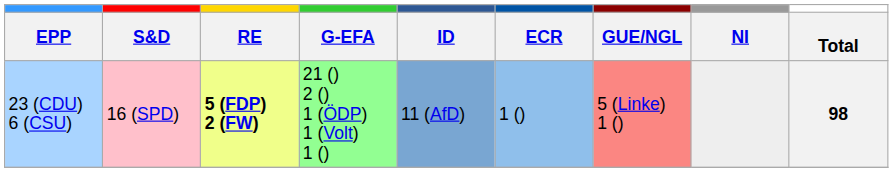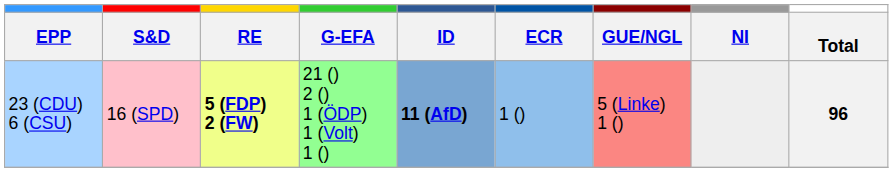23 (CDU) 6 (CSU) | ID: normal -> bold
23 (CDU) 6 (CSU) | Total: 98 -> 96
